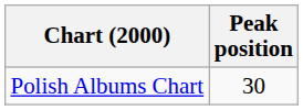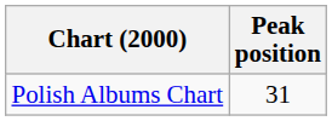Polish Albums Chart | Peak position: 30 -> 31
